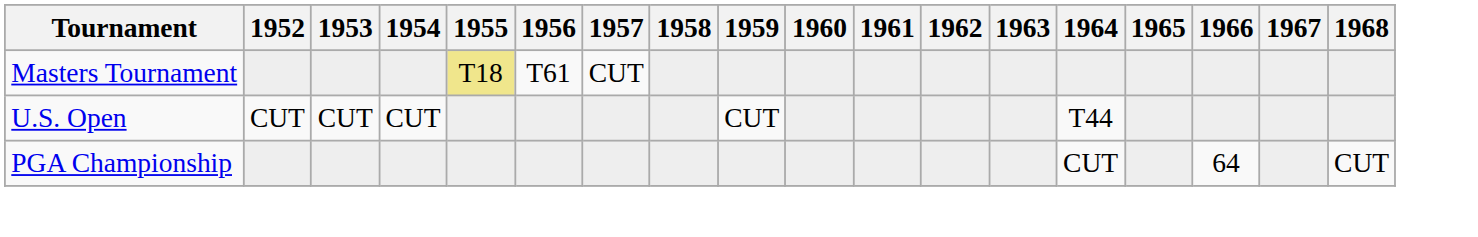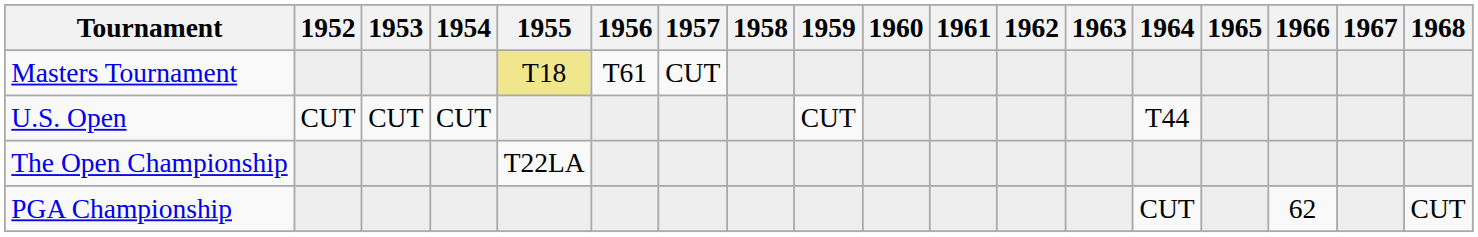+ row: The Open Championship | T22LA
PGA Championship | 1966: 64 -> 62
